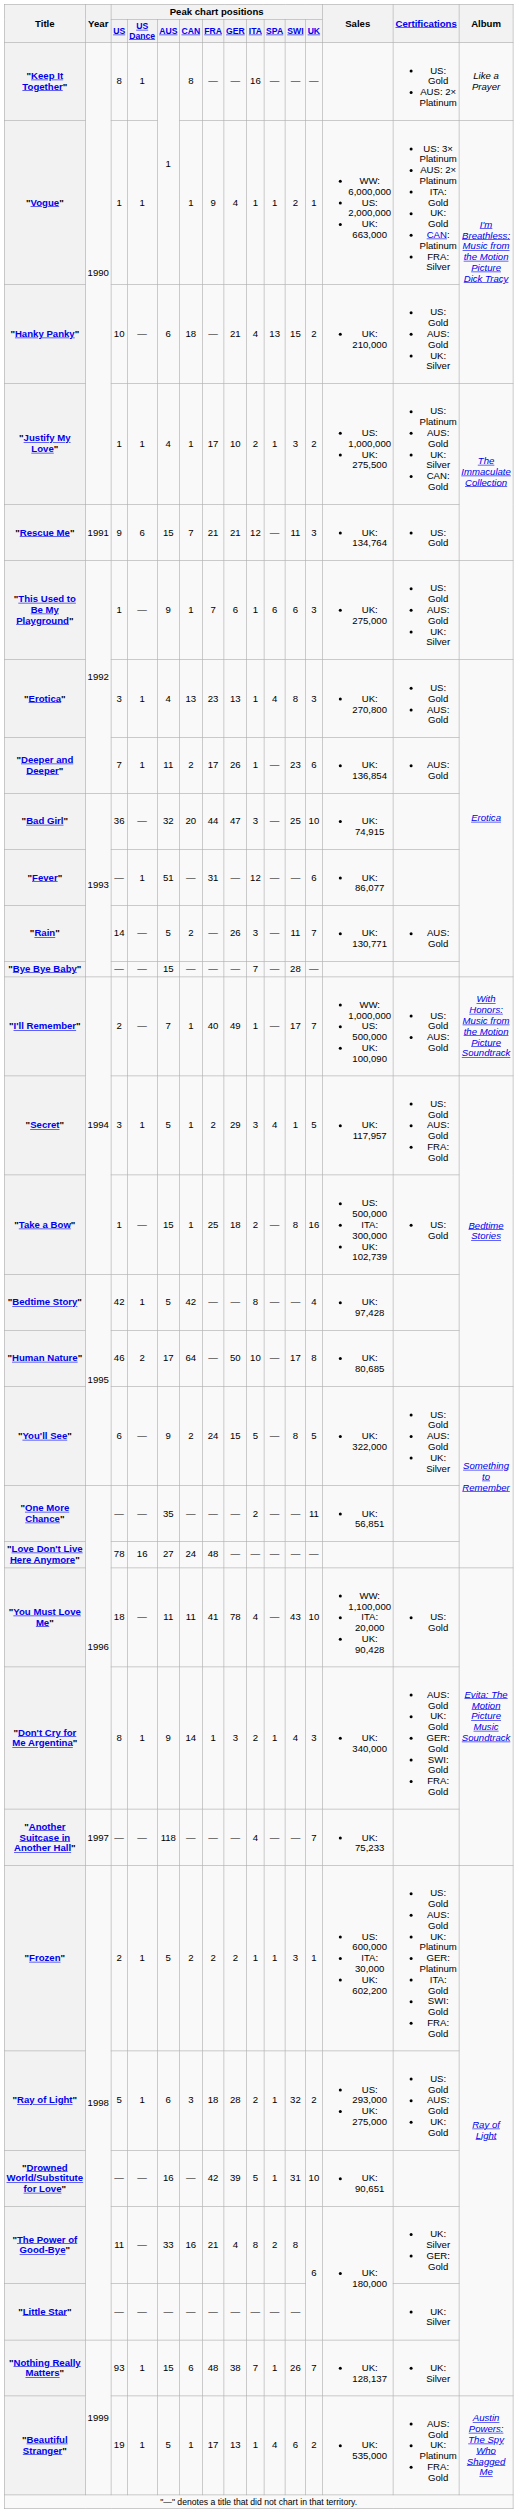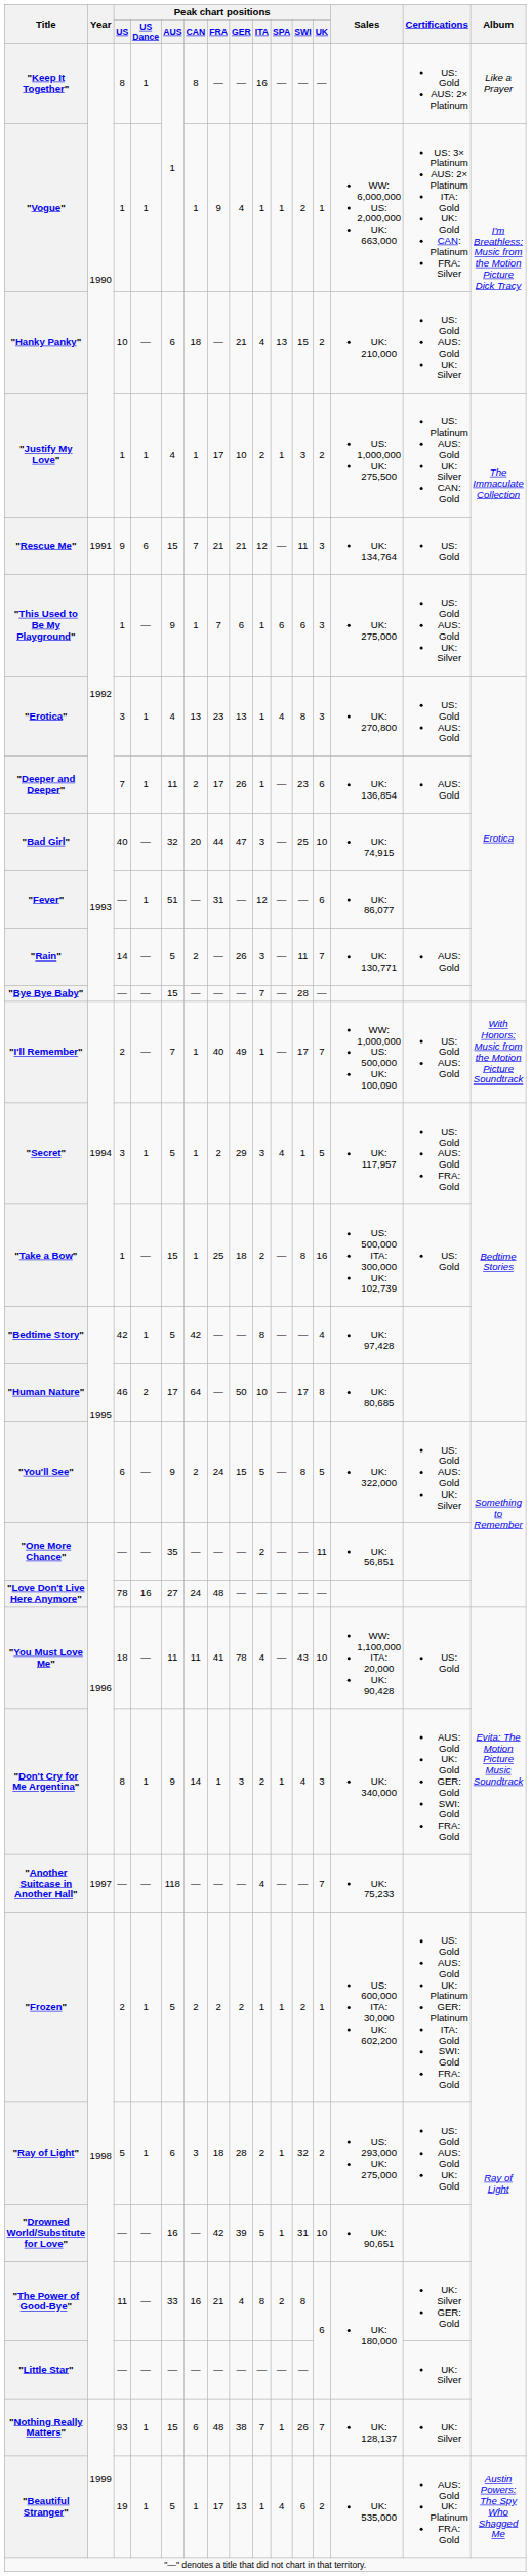"Bad Girl" | Peak chart positions / US: 36 -> 40
"Frozen" | Peak chart positions / SWI: 3 -> 2
